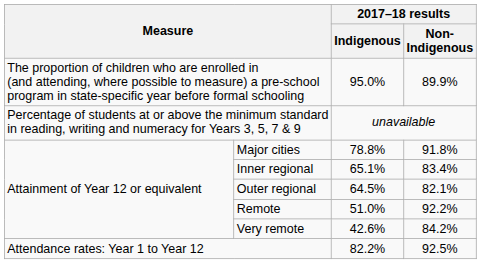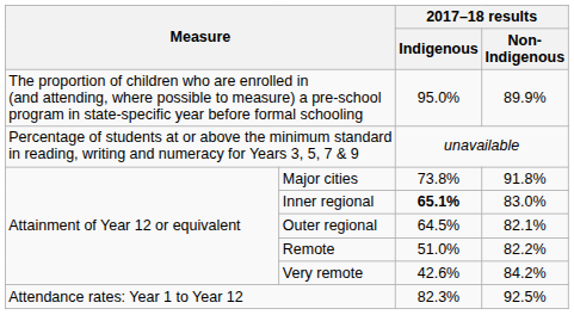Major cities | 2017–18 results / Indigenous: 78.8% -> 73.8%
Inner regional | 2017–18 results / Indigenous: normal -> bold
Inner regional | 2017–18 results / Non- Indigenous: 83.4% -> 83.0%
Remote | 2017–18 results / Non- Indigenous: 92.2% -> 82.2%
Attendance rates: Year 1 to Year 12 | 2017–18 results / Indigenous: 82.2% -> 82.3%
